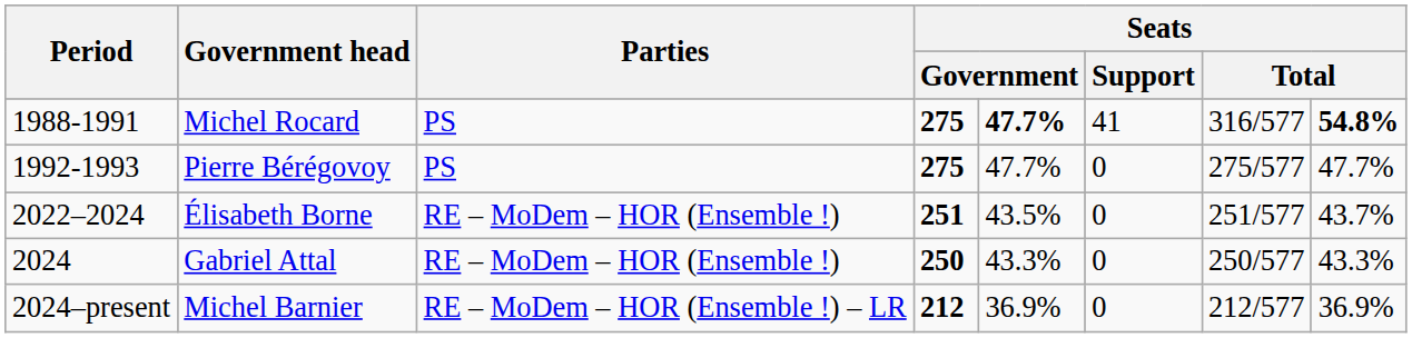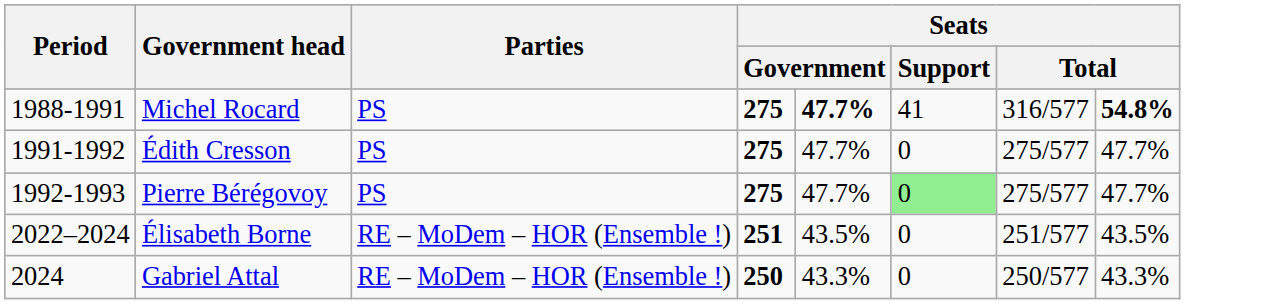+ row: 1991-1992 | Édith Cresson | PS | 275 | 47.7% | 0 | 275/577 | 47.7%
Pierre Bérégovoy | Seats / Support: no background -> lightgreen background
Élisabeth Borne | column 8: 43.7% -> 43.5%
- row: 2024–present | Michel Barnier | RE – MoDem – HOR (Ensemble !) – LR | 212 | 36.9% | 0 | 212/577 | 36.9%
